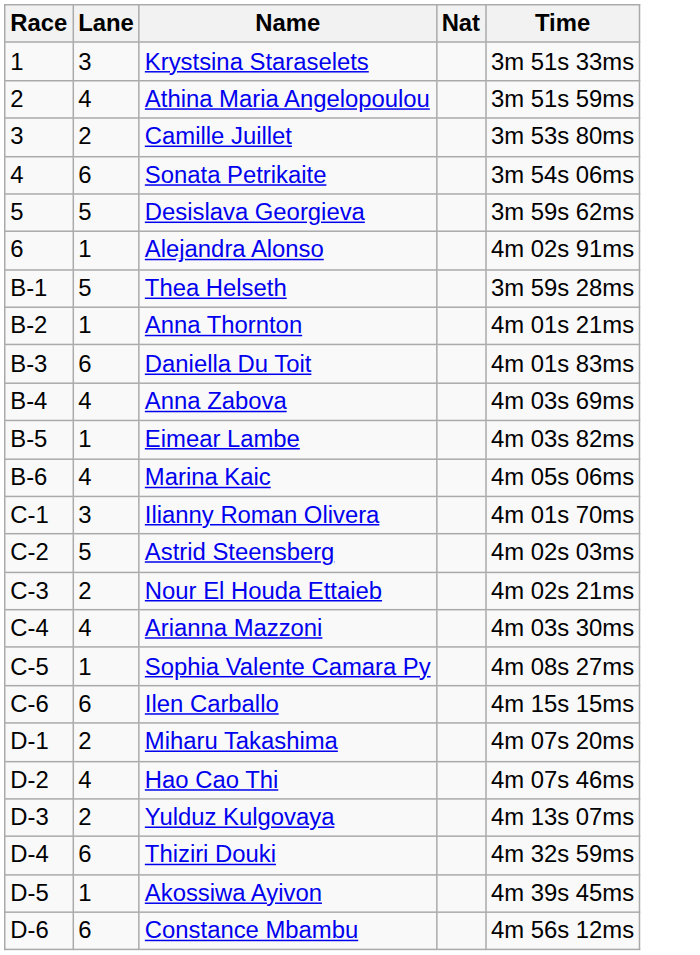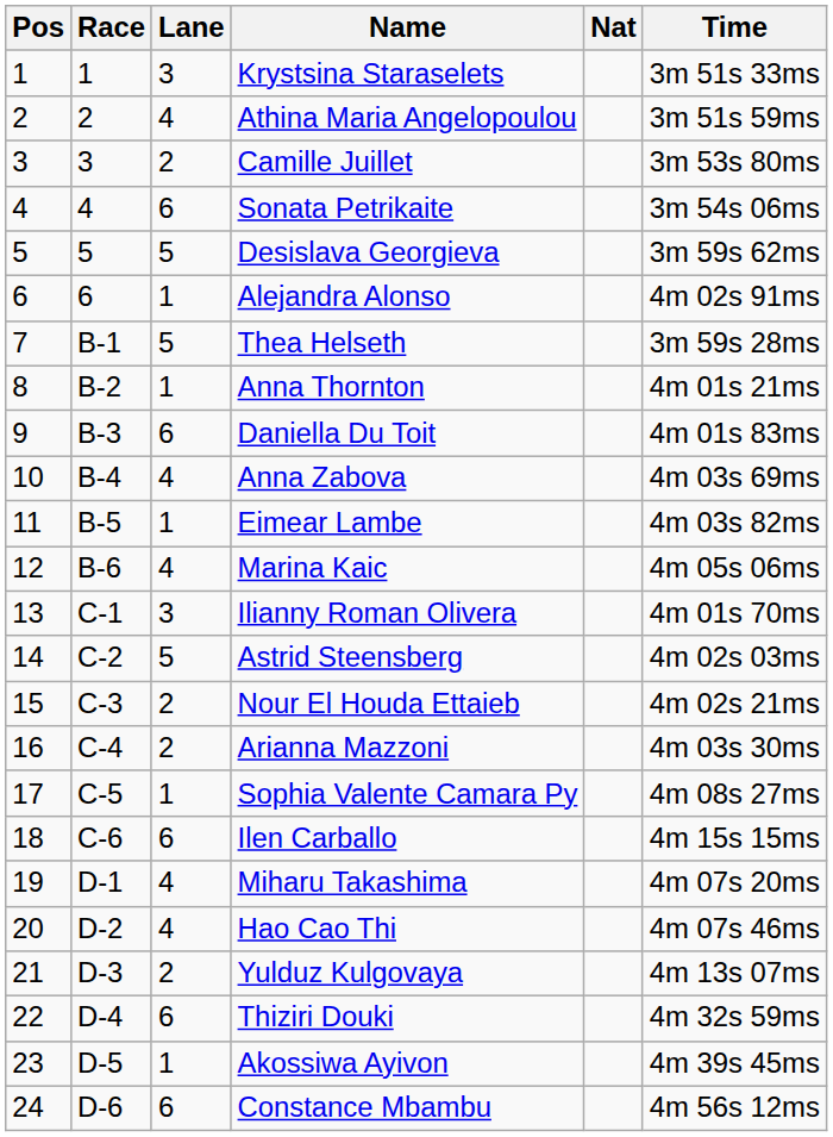+ column: Pos | 1 | 2 | 3 | 4 | 5 | 6 | 7 | 8 | 9 | 10 | 11 | 12 | 13 | 14 | 15 | 16 | 17 | 18 | 19 | 20 | 21 | 22 | 23 | 24
Arianna Mazzoni | Lane: 4 -> 2
Miharu Takashima | Lane: 2 -> 4
